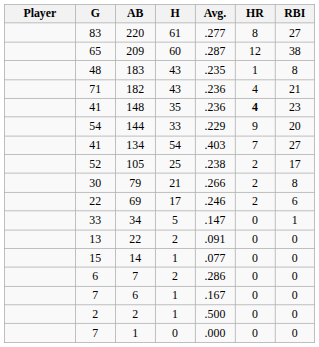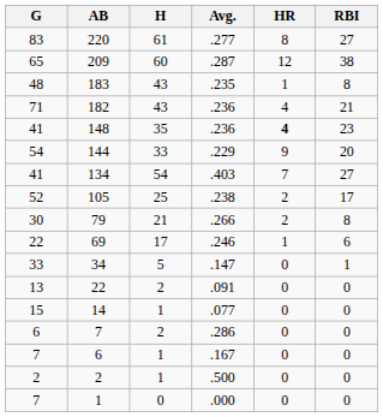- column: Player
69 | HR: 2 -> 1
